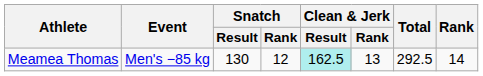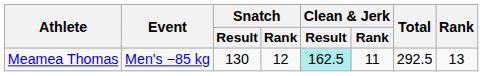Meamea Thomas | Clean & Jerk / Rank: 13 -> 11
Meamea Thomas | Rank: 14 -> 13
